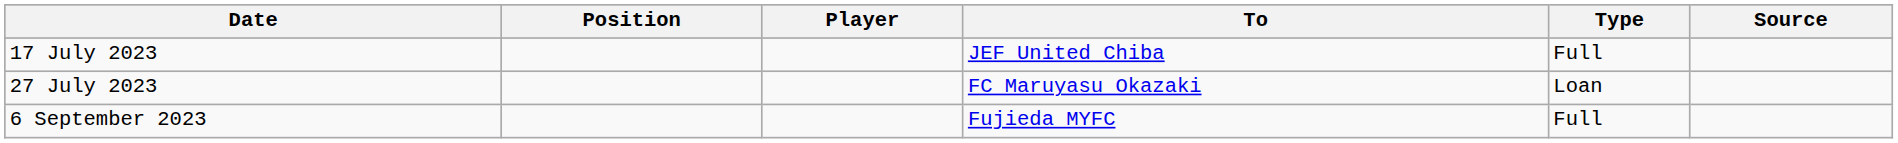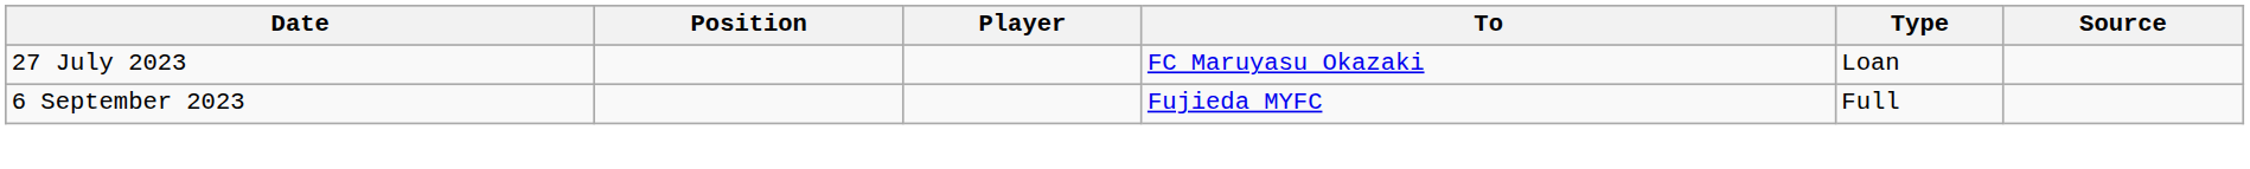- row: 17 July 2023 | JEF United Chiba | Full
